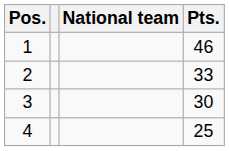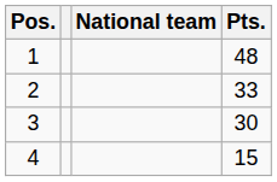1 | Pts.: 46 -> 48
4 | Pts.: 25 -> 15
